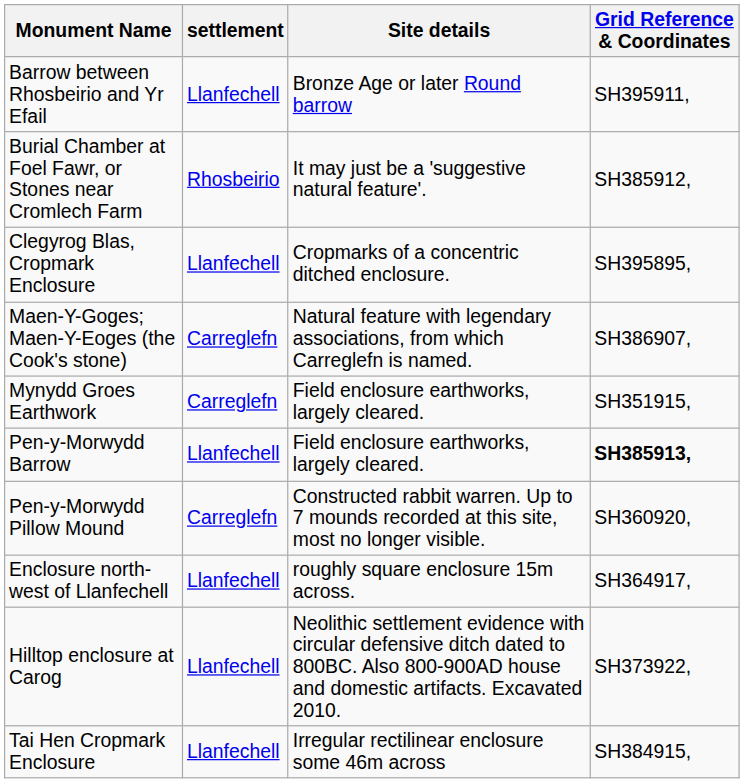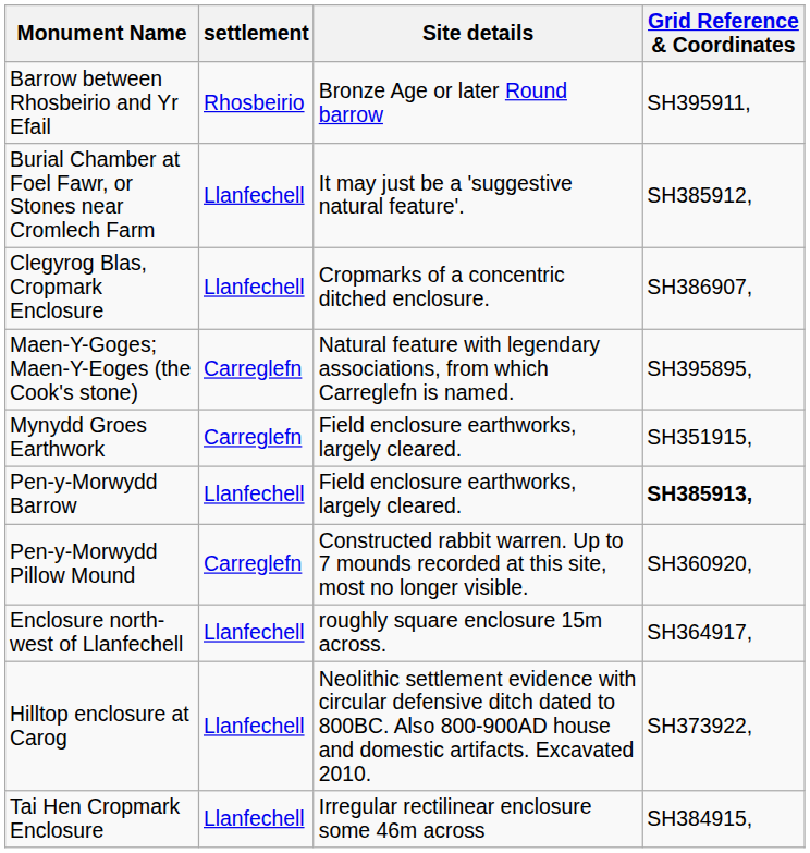Barrow between Rhosbeirio and Yr Efail | settlement: Llanfechell -> Rhosbeirio
Burial Chamber at Foel Fawr, or Stones near Cromlech Farm | settlement: Rhosbeirio -> Llanfechell
Clegyrog Blas, Cropmark Enclosure | Grid Reference & Coordinates: SH395895, -> SH386907,
Maen-Y-Goges; Maen-Y-Eoges (the Cook's stone) | Grid Reference & Coordinates: SH386907, -> SH395895,
